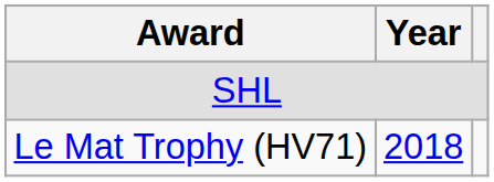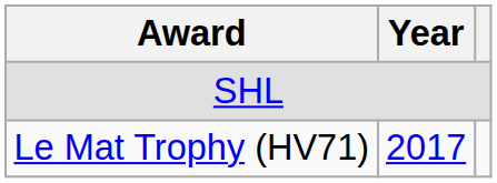Le Mat Trophy (HV71) | Year: 2018 -> 2017
